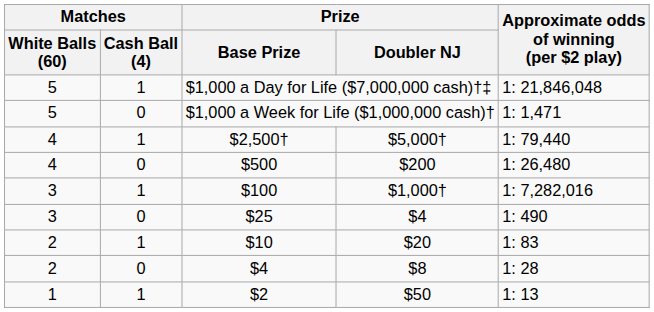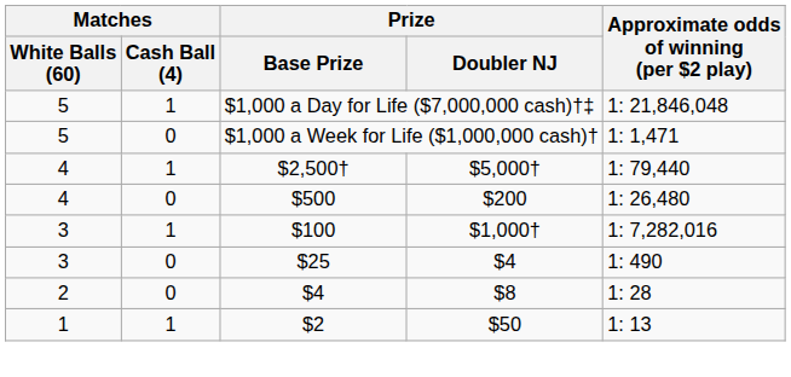- row: 2 | 1 | $10 | $20 | 1: 83
